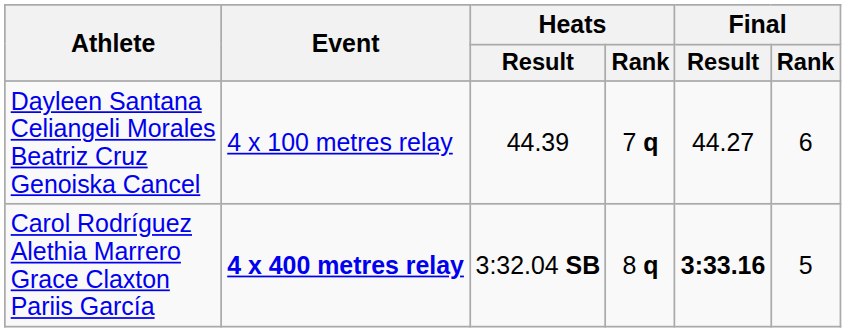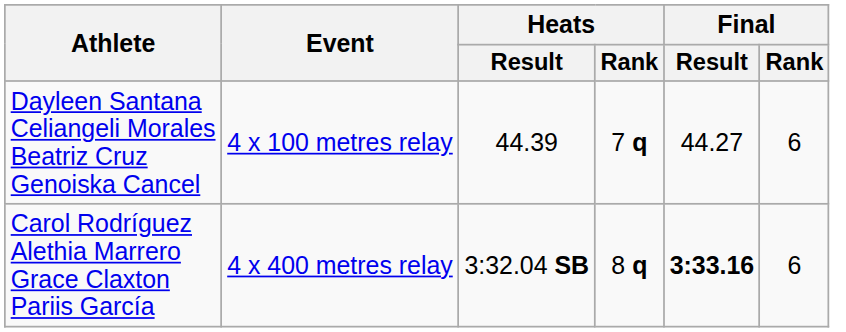Carol Rodríguez Alethia Marrero Grace Claxton Pariis García | Event: bold -> normal
Carol Rodríguez Alethia Marrero Grace Claxton Pariis García | Final / Rank: 5 -> 6
